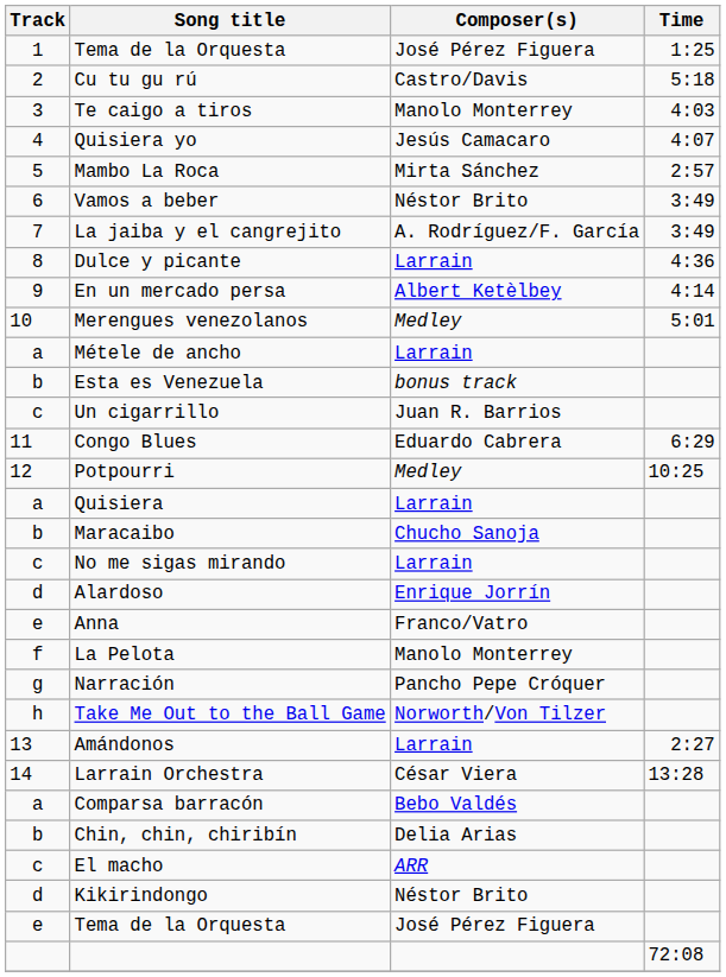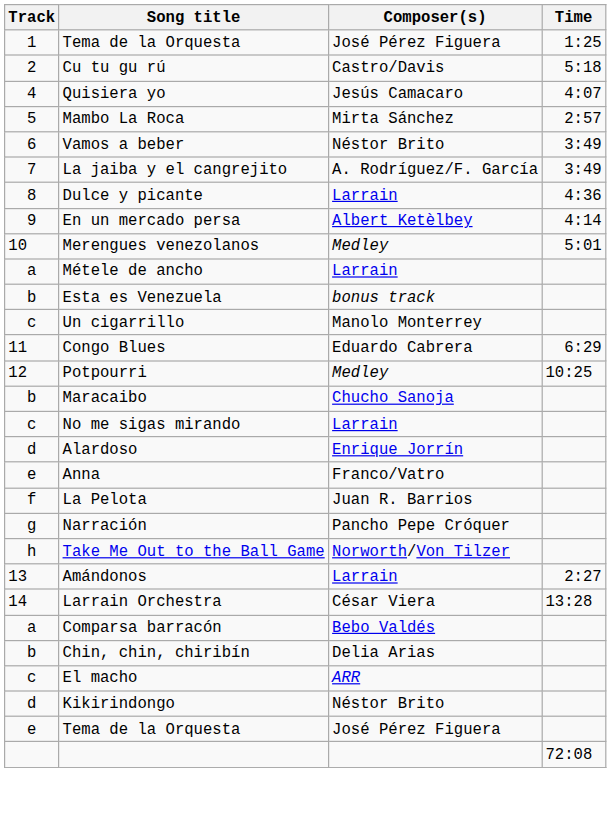- row: 3 | Te caigo a tiros | Manolo Monterrey | 4:03
Un cigarrillo | Composer(s): Juan R. Barrios -> Manolo Monterrey
- row: a | Quisiera | Larrain
La Pelota | Composer(s): Manolo Monterrey -> Juan R. Barrios
